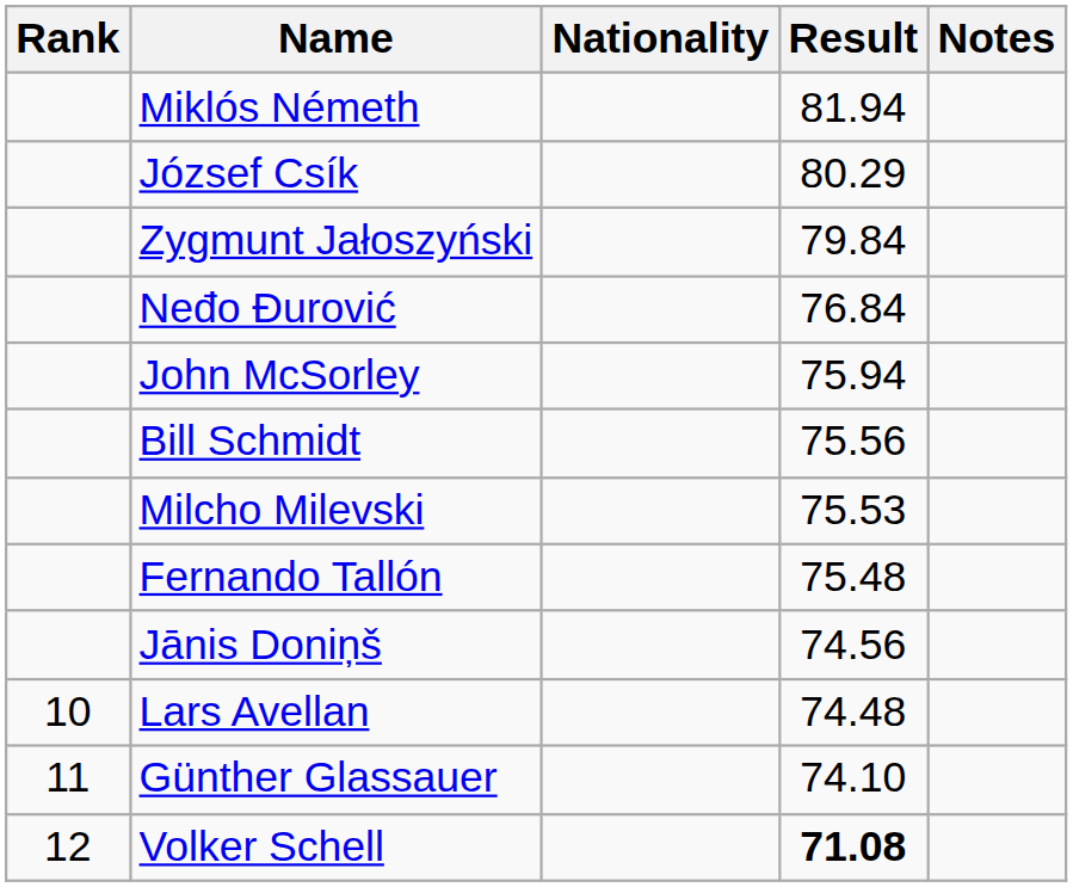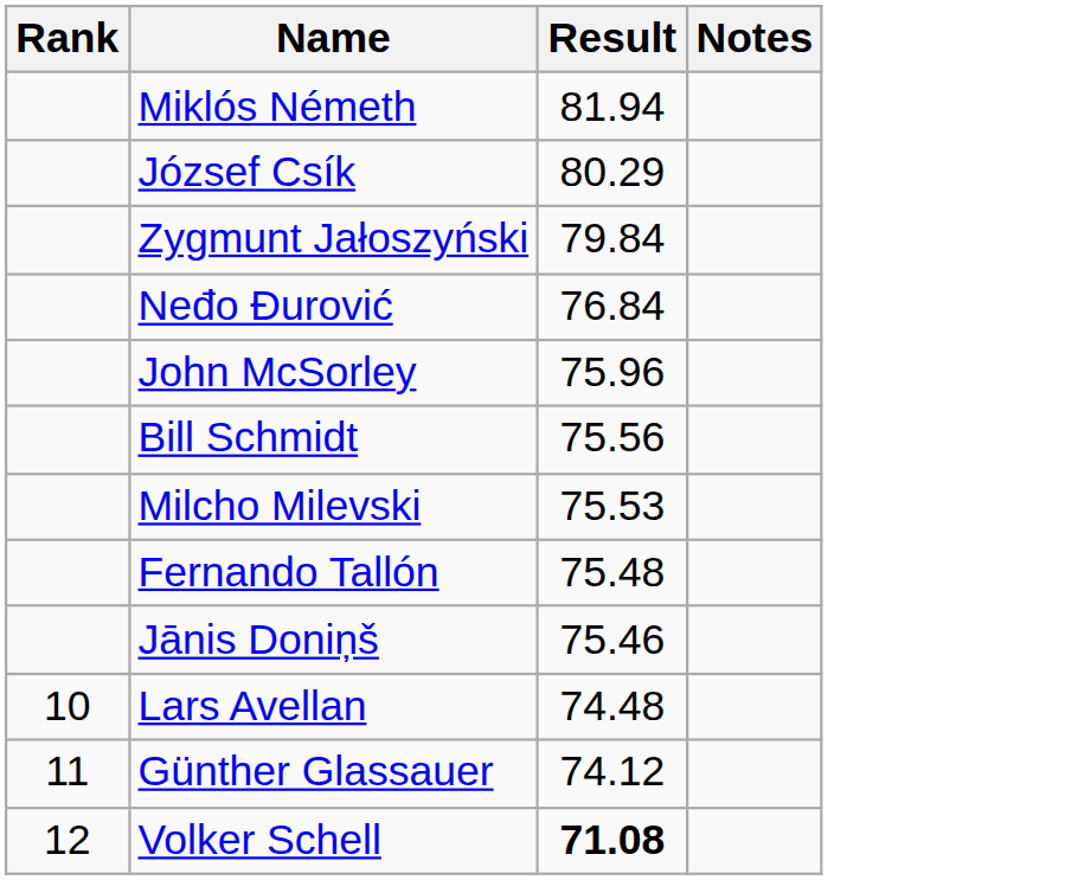- column: Nationality
John McSorley | Result: 75.94 -> 75.96
Jānis Doniņš | Result: 74.56 -> 75.46
Günther Glassauer | Result: 74.10 -> 74.12
